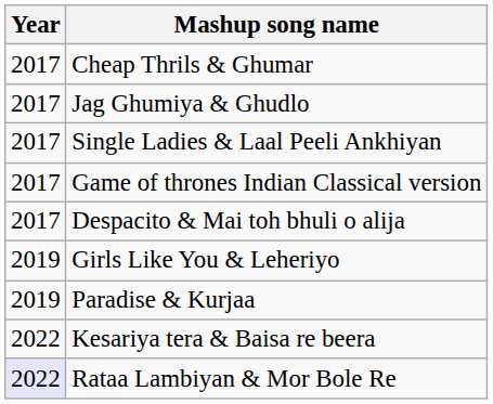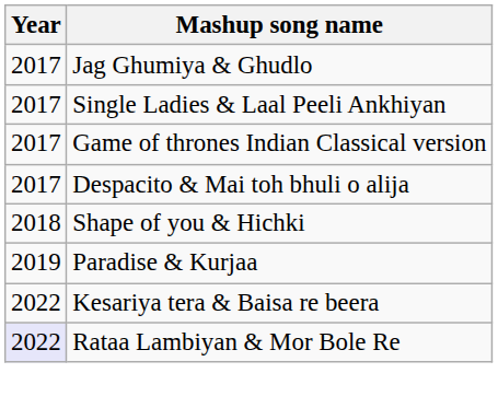- row: 2017 | Cheap Thrils & Ghumar
+ row: 2018 | Shape of you & Hichki
- row: 2019 | Girls Like You & Leheriyo
